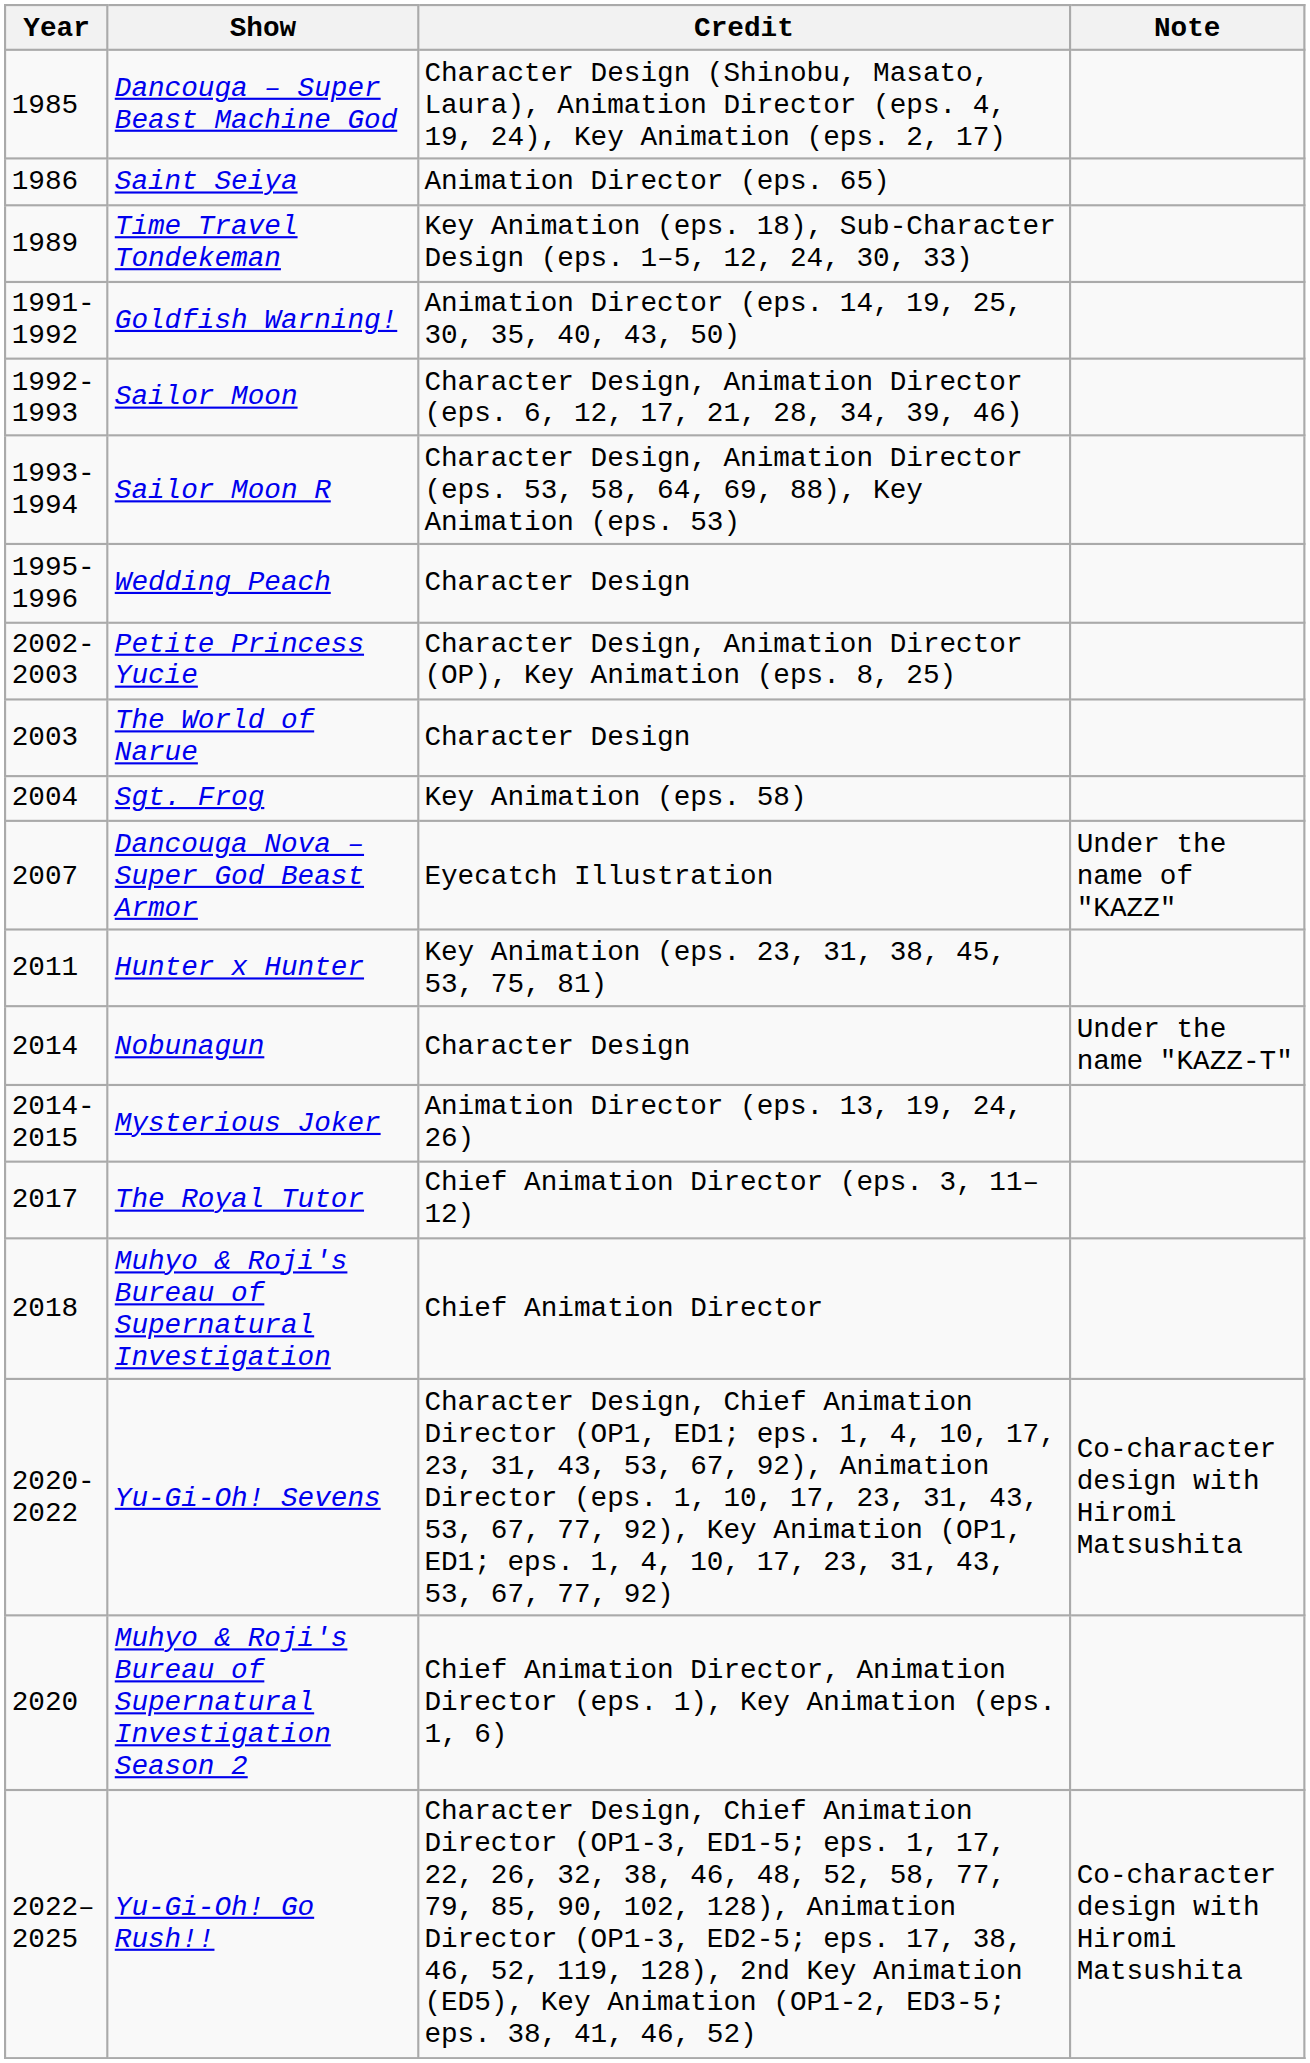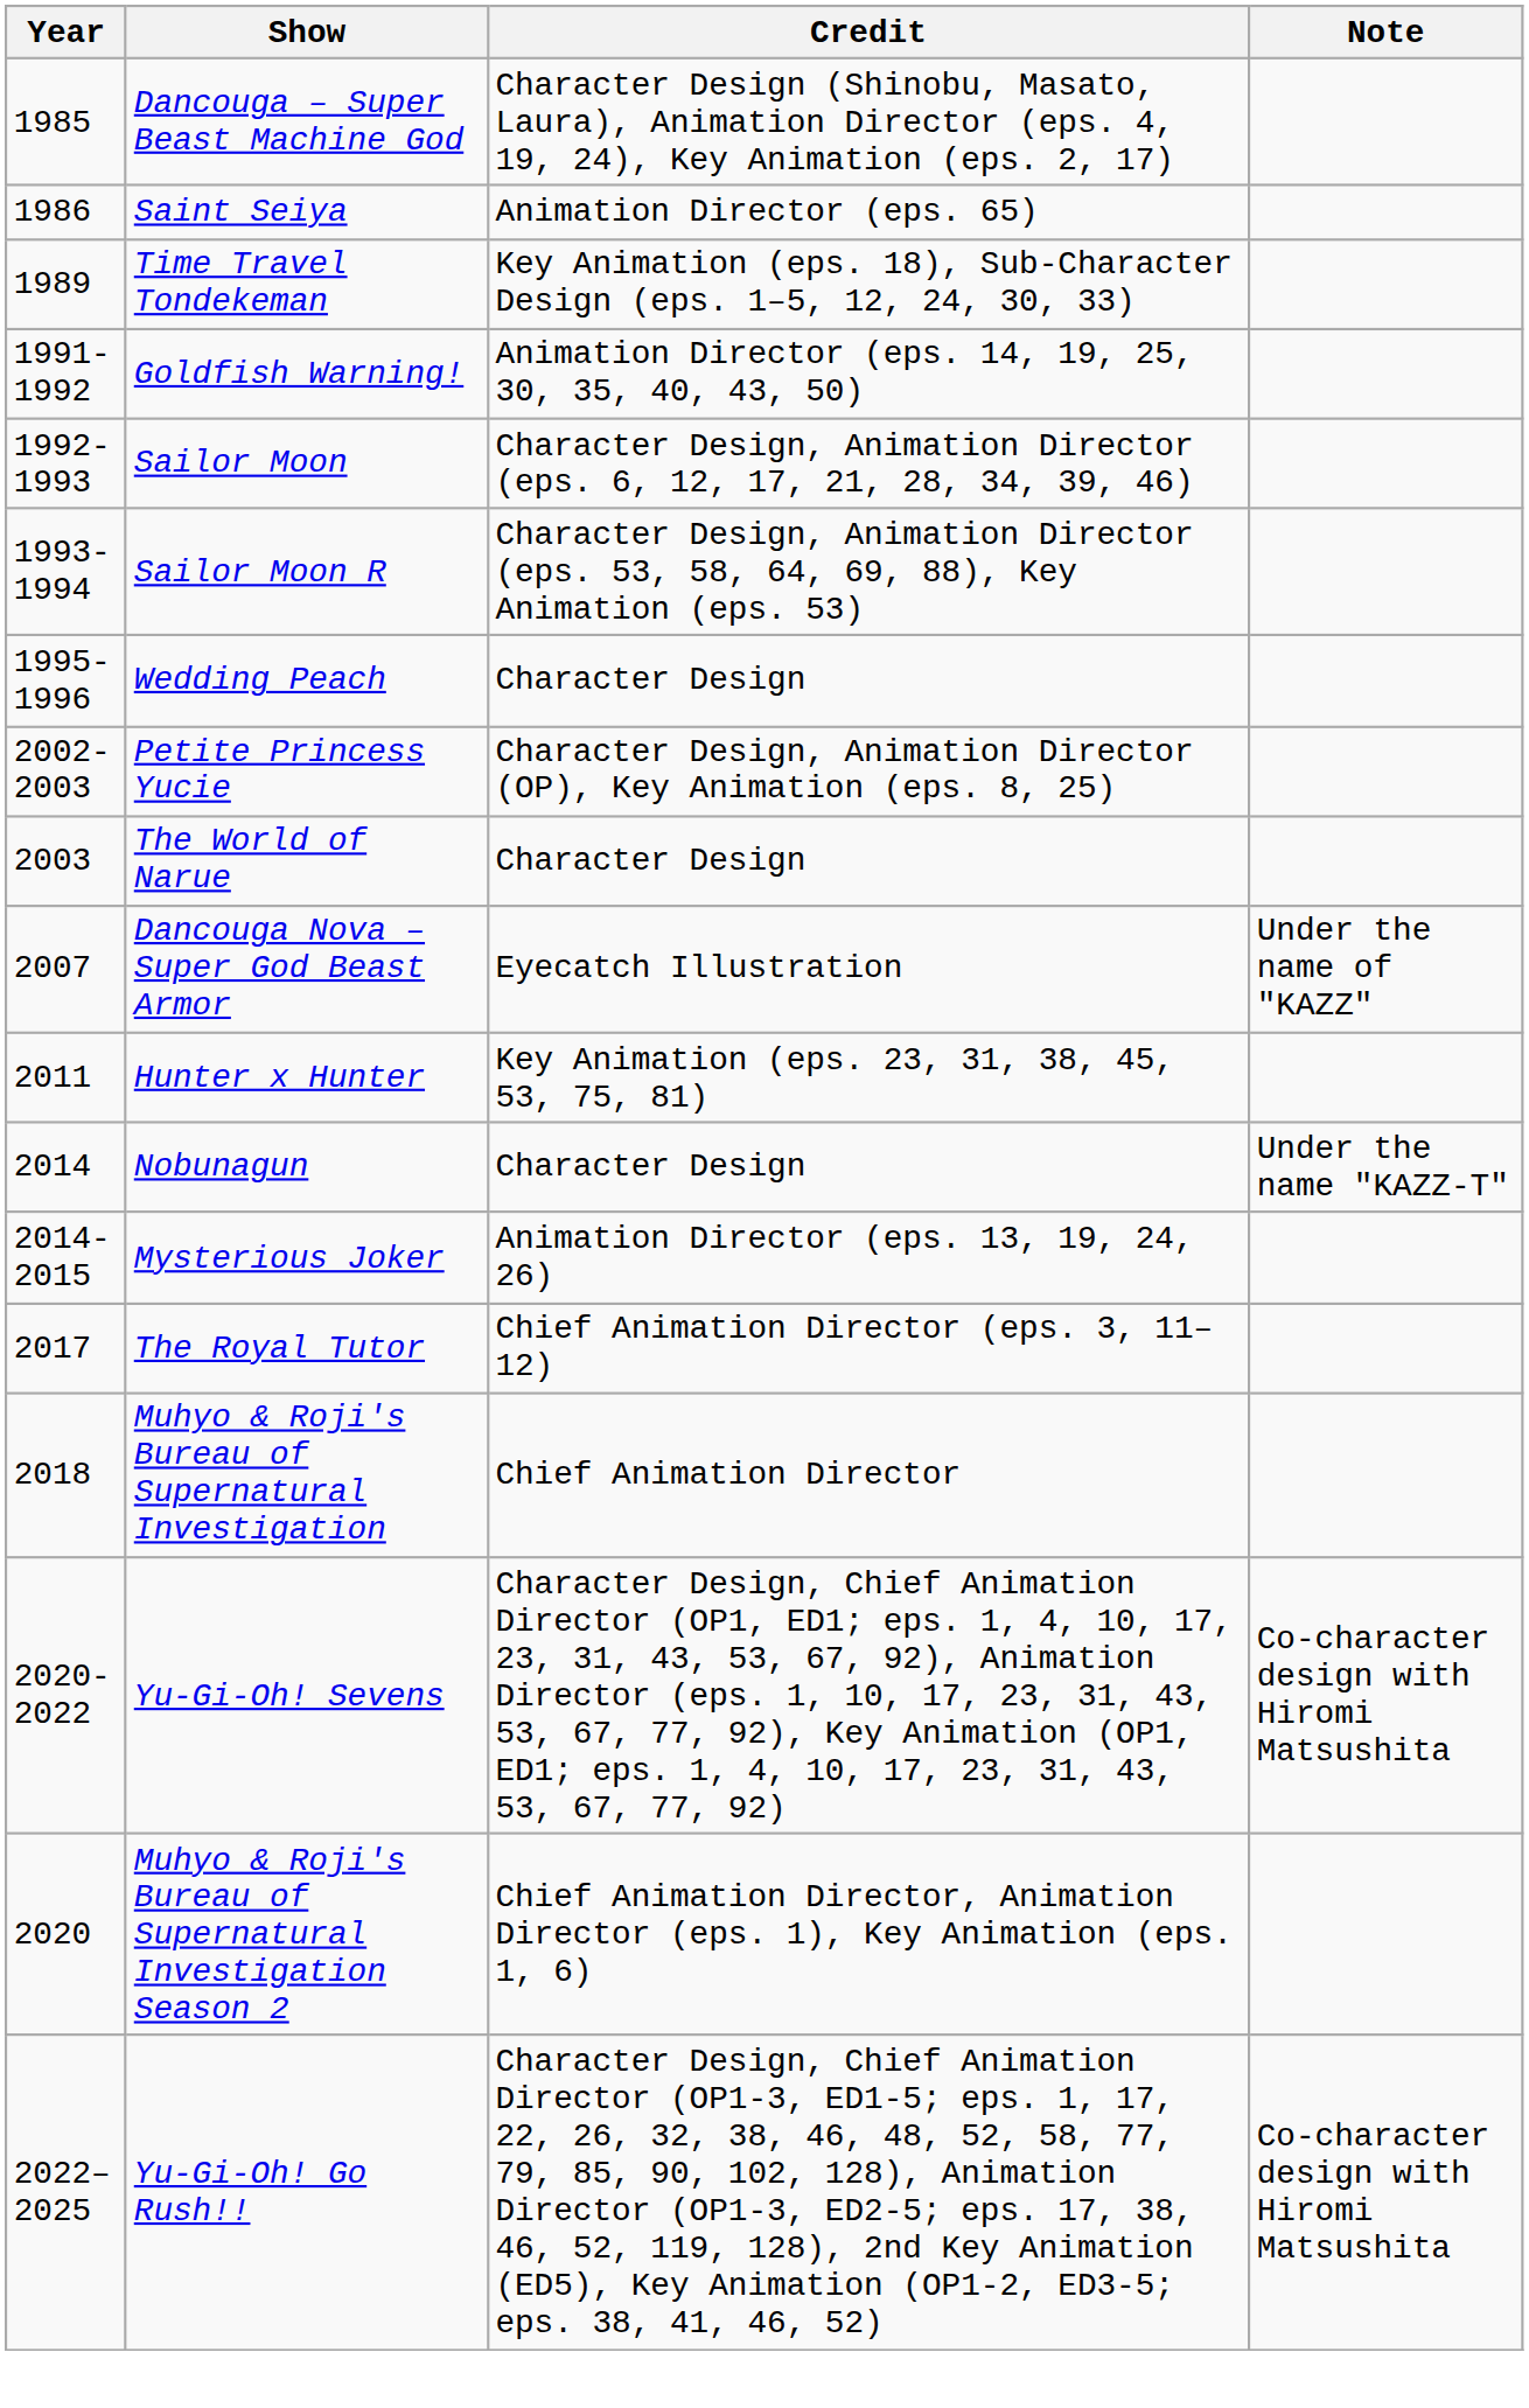- row: 2004 | Sgt. Frog | Key Animation (eps. 58)
